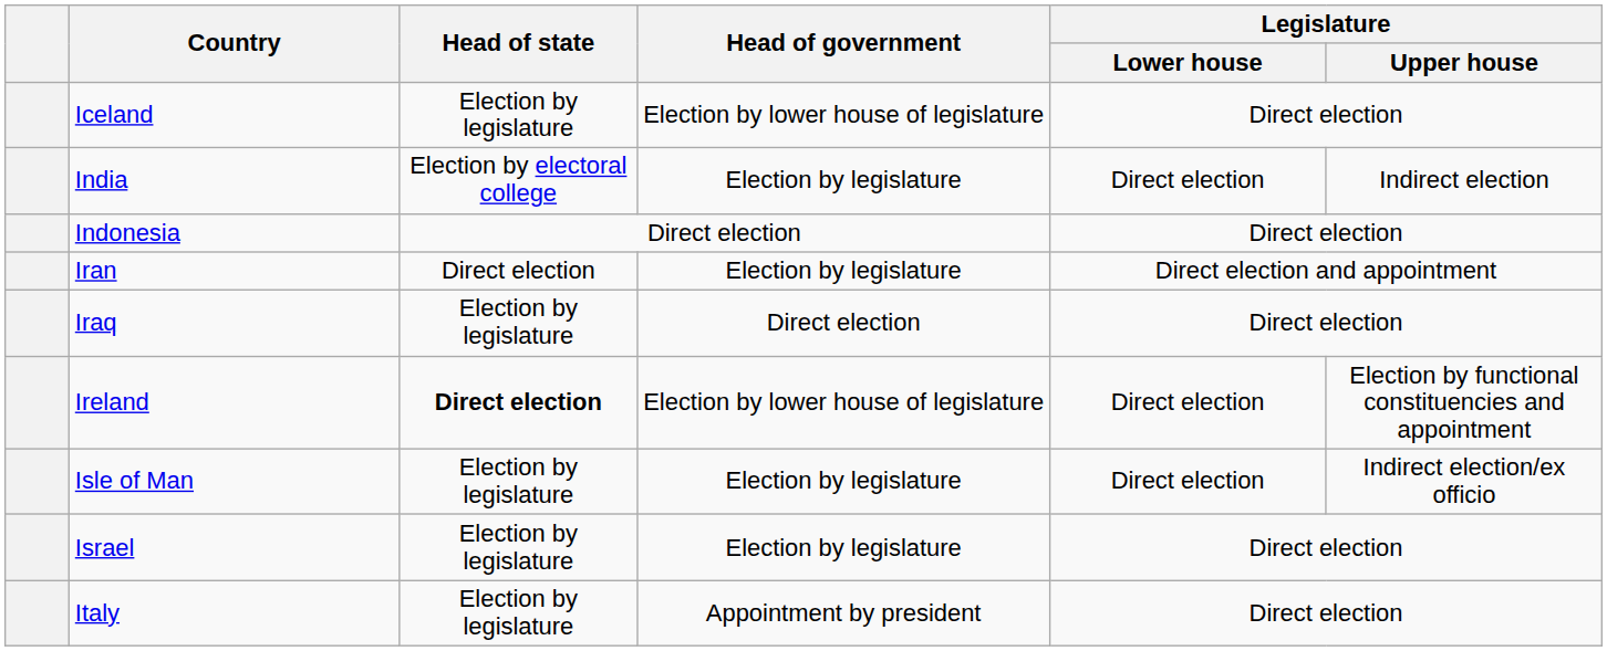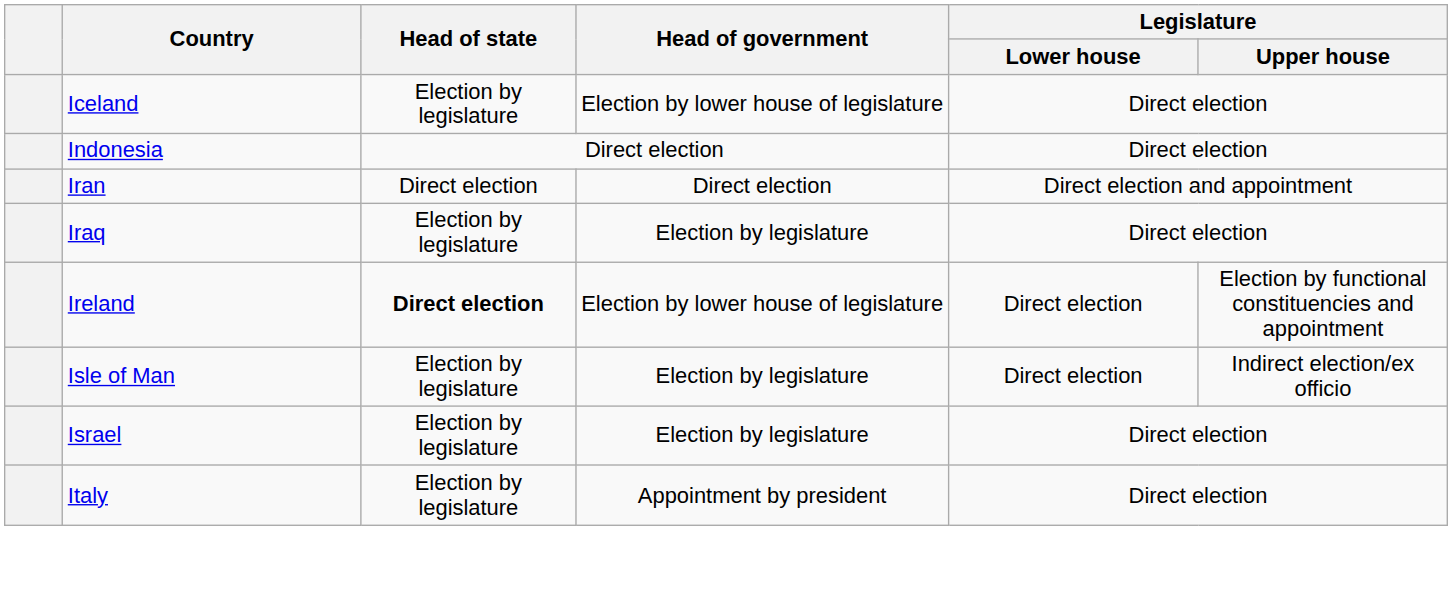- row: India | Election by electoral college | Election by legislature | Direct election | Indirect election
Iran | Head of government: Election by legislature -> Direct election
Iraq | Head of government: Direct election -> Election by legislature
